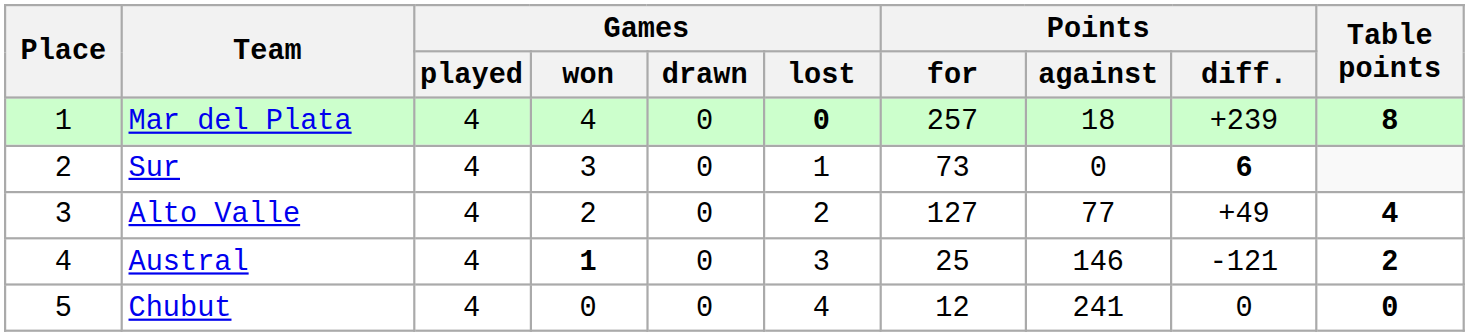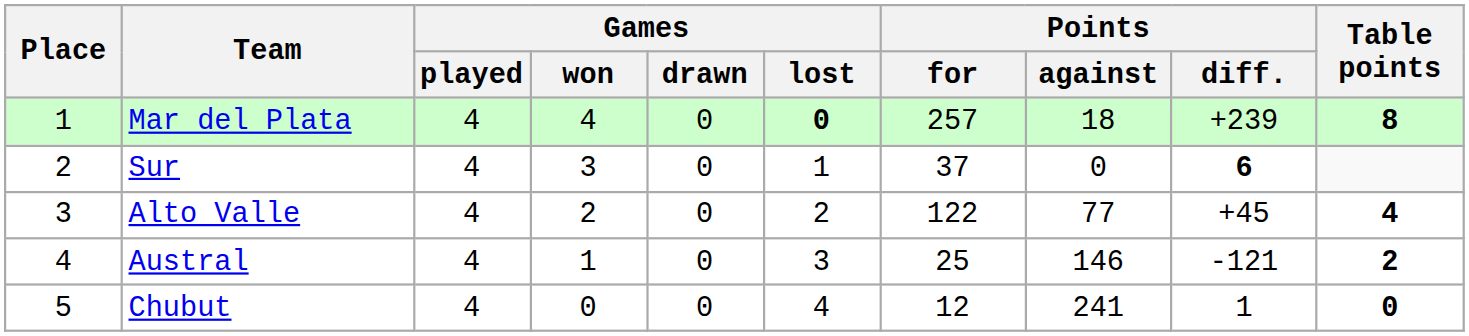Sur | Points / for: 73 -> 37
Alto Valle | Points / for: 127 -> 122
Alto Valle | Points / diff.: +49 -> +45
Austral | Games / won: bold -> normal
Chubut | Points / diff.: 0 -> 1
